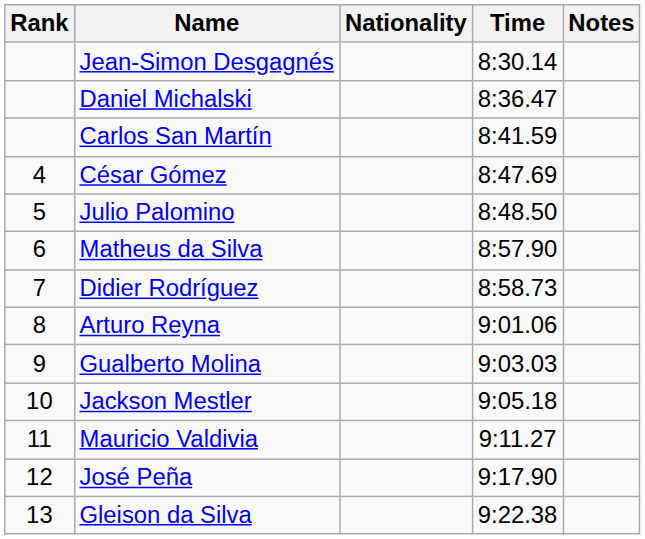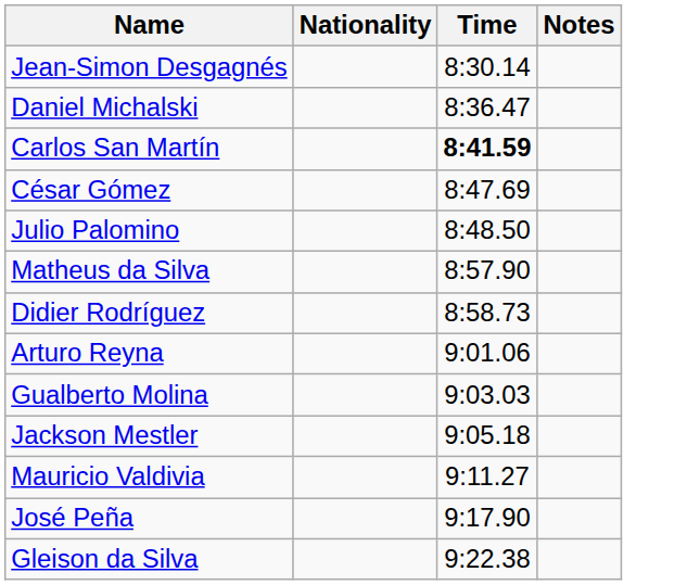- column: Rank | 4 | 5 | 6 | 7 | 8 | 9 | 10 | 11 | 12 | 13
Carlos San Martín | Time: normal -> bold
